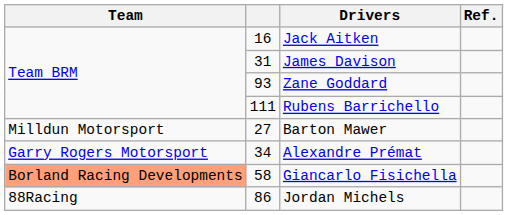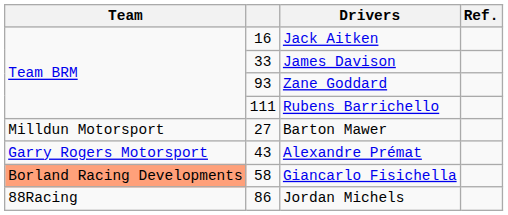James Davison | column 2: 31 -> 33
Alexandre Prémat | column 2: 34 -> 43
